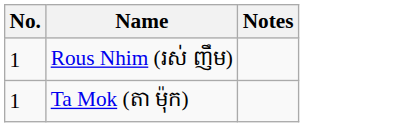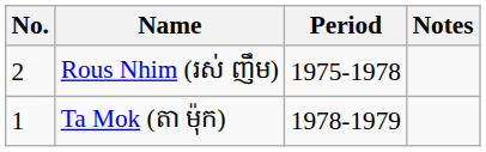+ column: Period | 1975-1978 | 1978-1979
Rous Nhim (រស់ ញឹម) | No.: 1 -> 2
